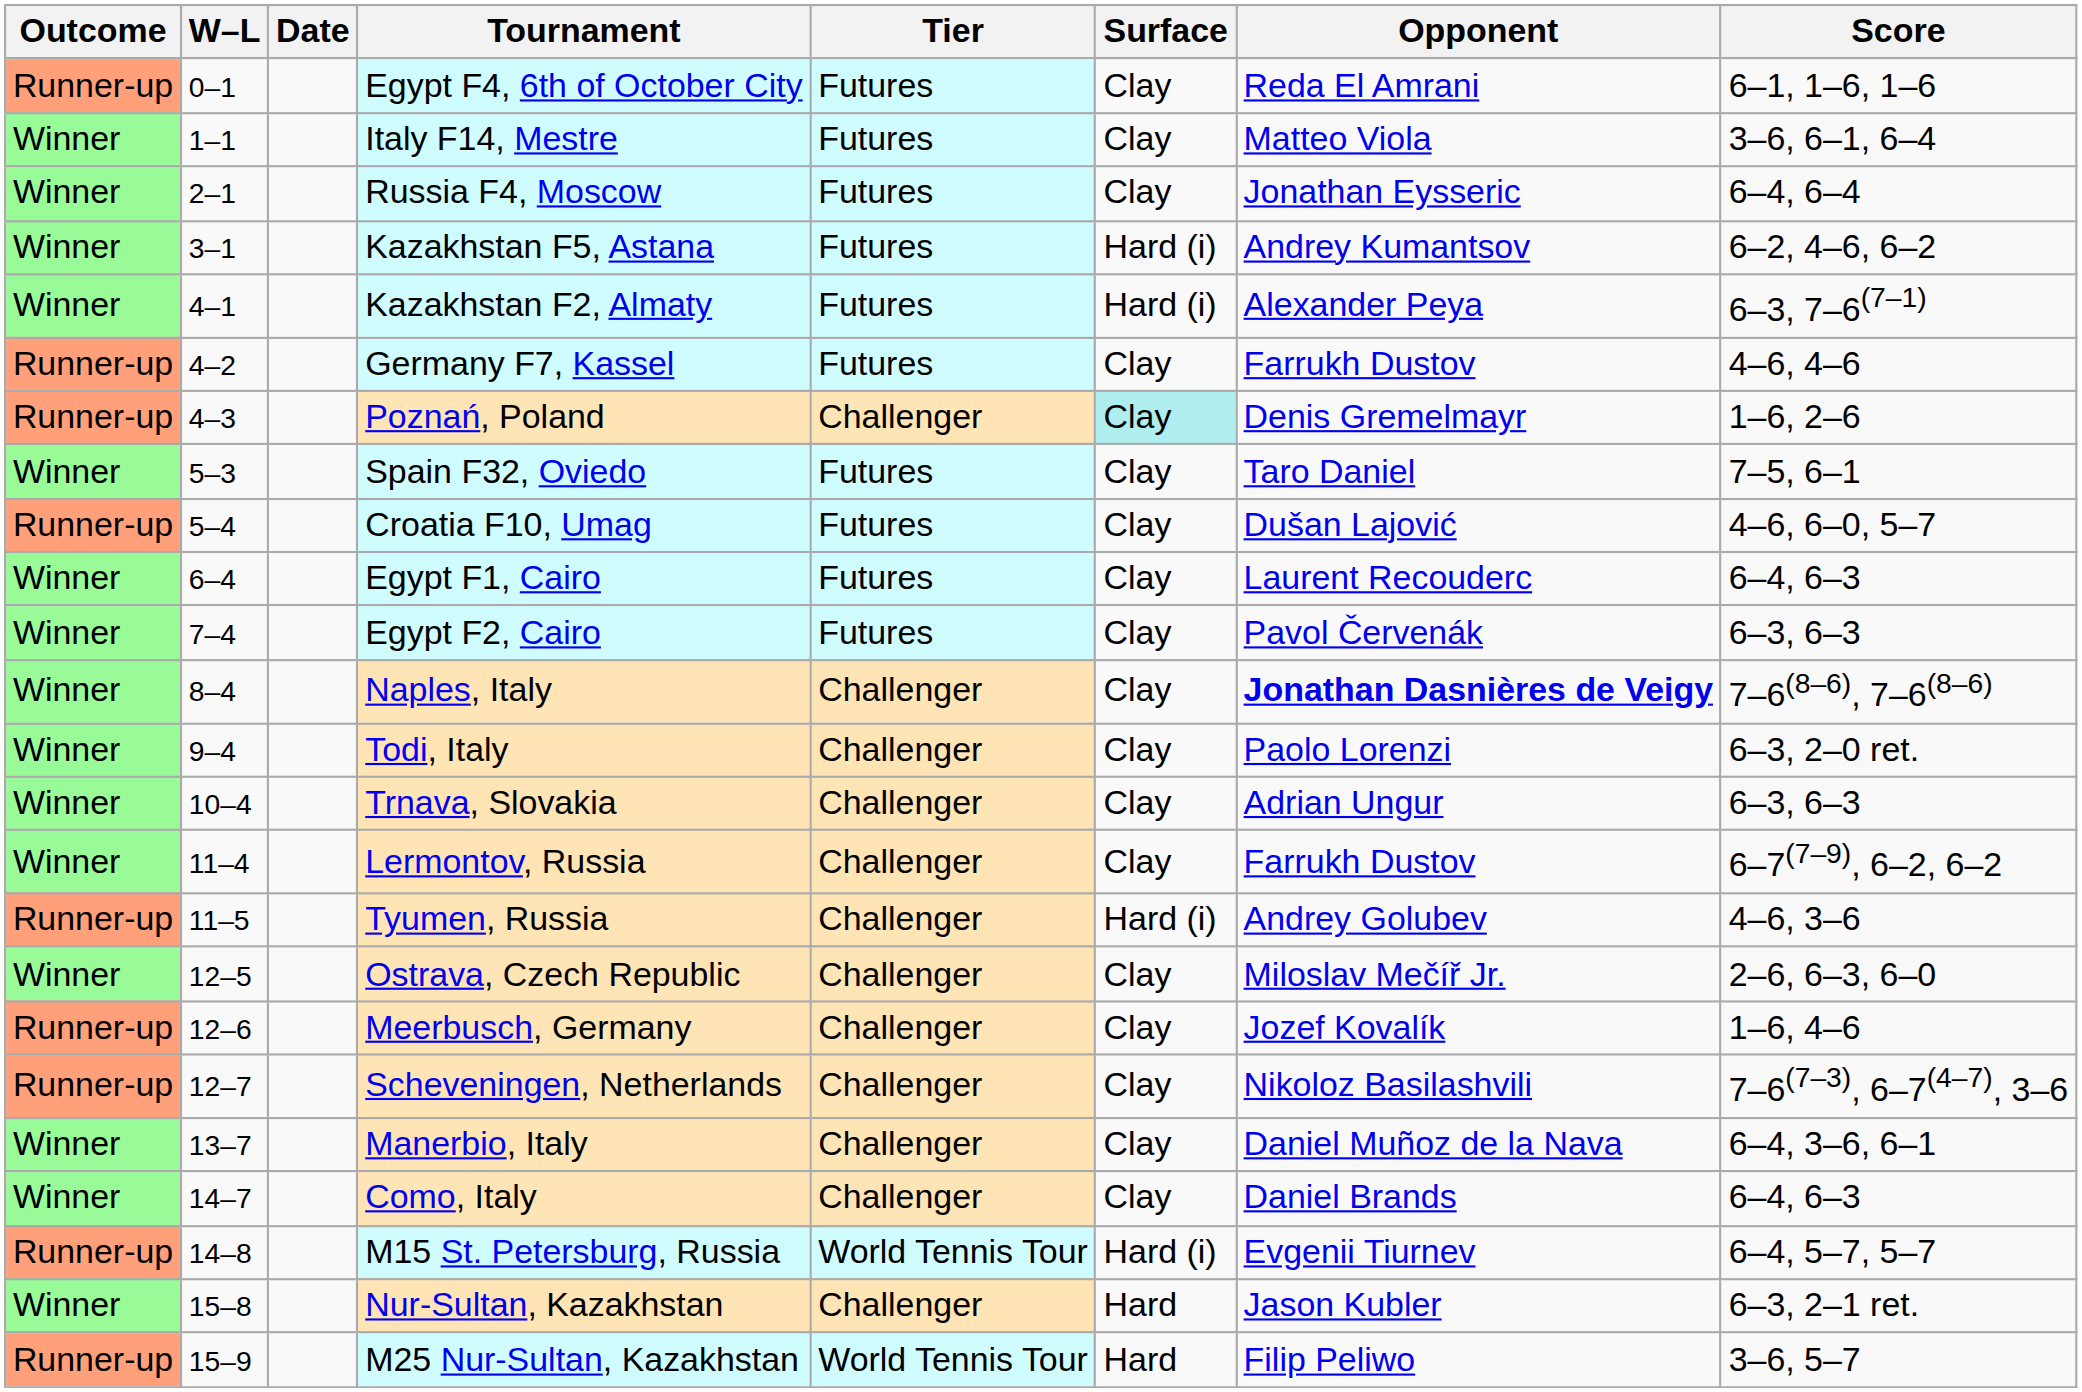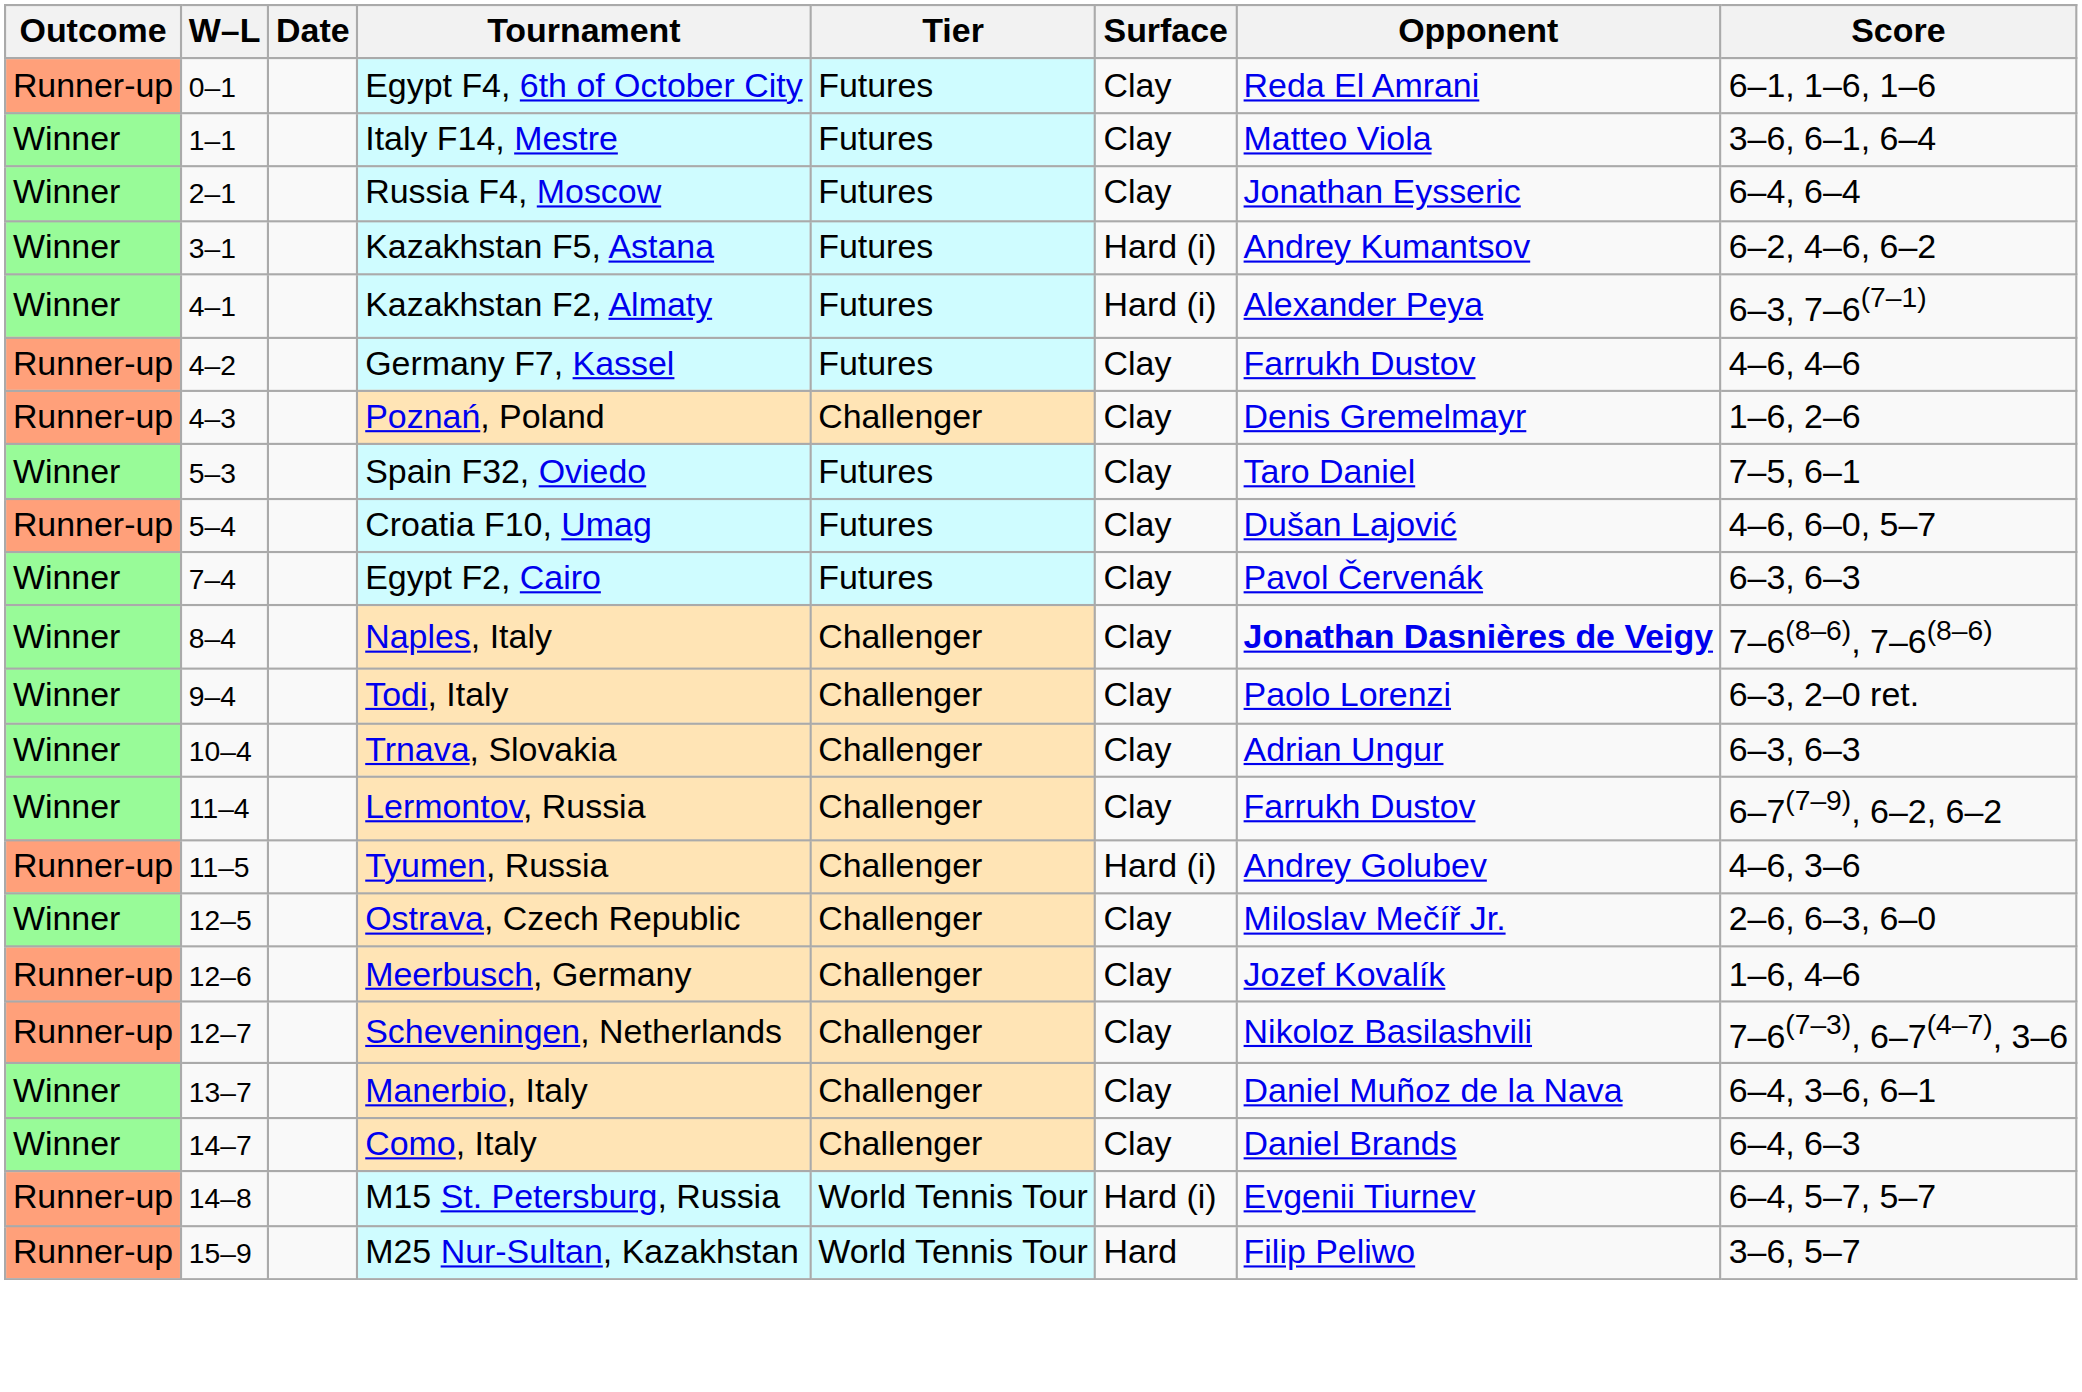Poznań, Poland | Surface: paleturquoise background -> no background
- row: Winner | 6–4 | Egypt F1, Cairo | Futures | Clay | Laurent Recouderc | 6–4, 6–3
- row: Winner | 15–8 | Nur-Sultan, Kazakhstan | Challenger | Hard | Jason Kubler | 6–3, 2–1 ret.
